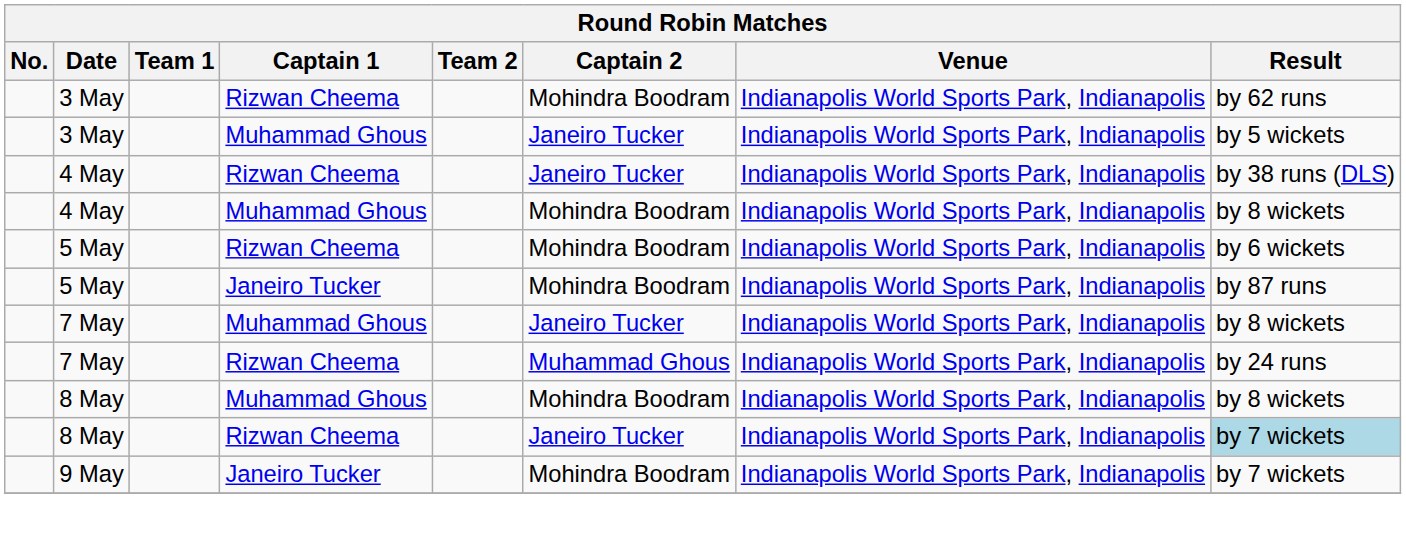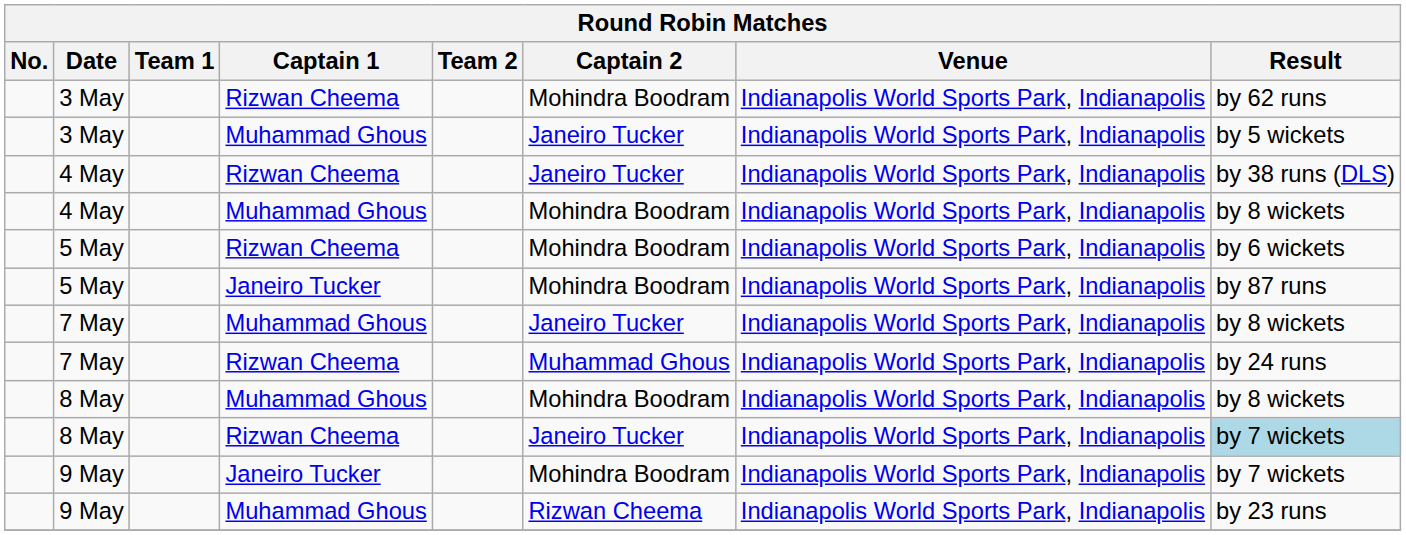+ row: 9 May | Muhammad Ghous | Rizwan Cheema | Indianapolis World Sports Park, Indianapolis | by 23 runs
